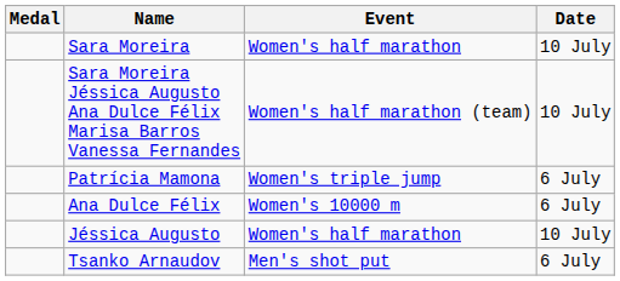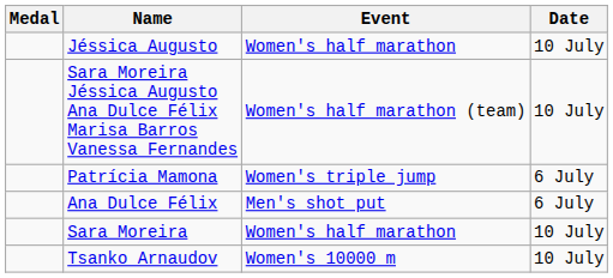rows swapped: Sara Moreira <-> Jéssica Augusto
Ana Dulce Félix | Event: Women's 10000 m -> Men's shot put
Tsanko Arnaudov | Event: Men's shot put -> Women's 10000 m
Tsanko Arnaudov | Date: 6 July -> 10 July
